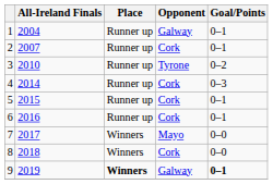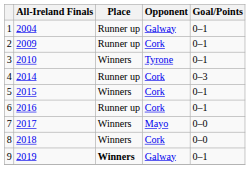2 | All-Ireland Finals: 2007 -> 2009
3 | Place: Runner up -> Winners
3 | Goal/Points: 0–2 -> 0–1
5 | Place: Runner up -> Winners
9 | Goal/Points: bold -> normal
